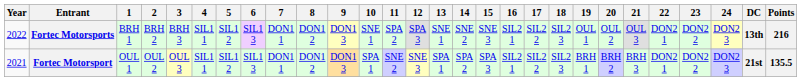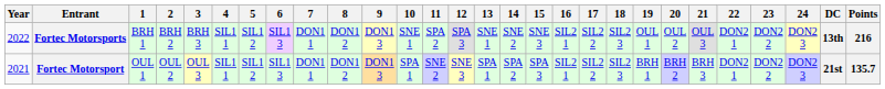Fortec Motorsport | Points: 135.5 -> 135.7
